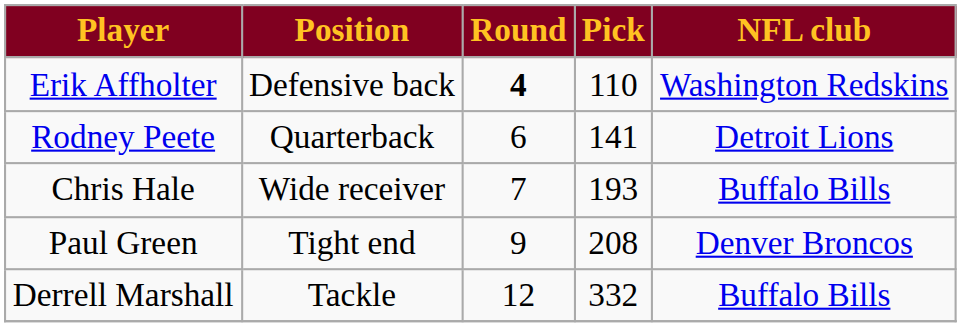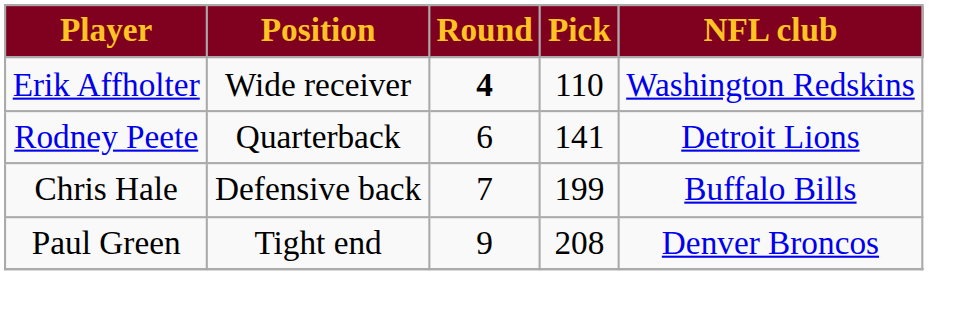Erik Affholter | Position: Defensive back -> Wide receiver
Chris Hale | Position: Wide receiver -> Defensive back
Chris Hale | Pick: 193 -> 199
- row: Derrell Marshall | Tackle | 12 | 332 | Buffalo Bills
